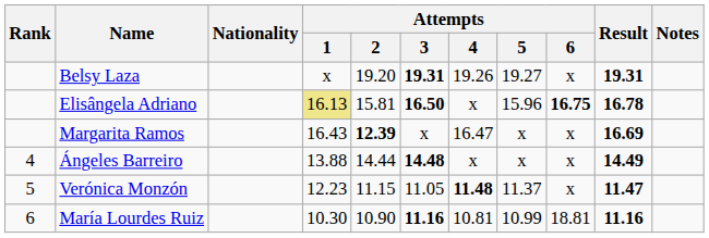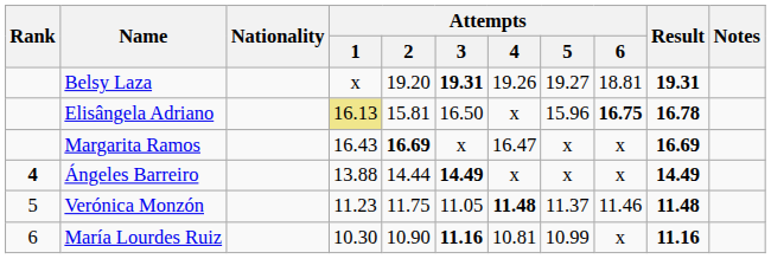Belsy Laza | Attempts / 6: x -> 18.81
Elisângela Adriano | Attempts / 3: bold -> normal
Margarita Ramos | Attempts / 2: 12.39 -> 16.69
Ángeles Barreiro | Rank: normal -> bold
Ángeles Barreiro | Attempts / 3: 14.48 -> 14.49
Verónica Monzón | Attempts / 1: 12.23 -> 11.23
Verónica Monzón | Attempts / 2: 11.15 -> 11.75
Verónica Monzón | Attempts / 6: x -> 11.46
Verónica Monzón | Result: 11.47 -> 11.48
María Lourdes Ruiz | Attempts / 6: 18.81 -> x
